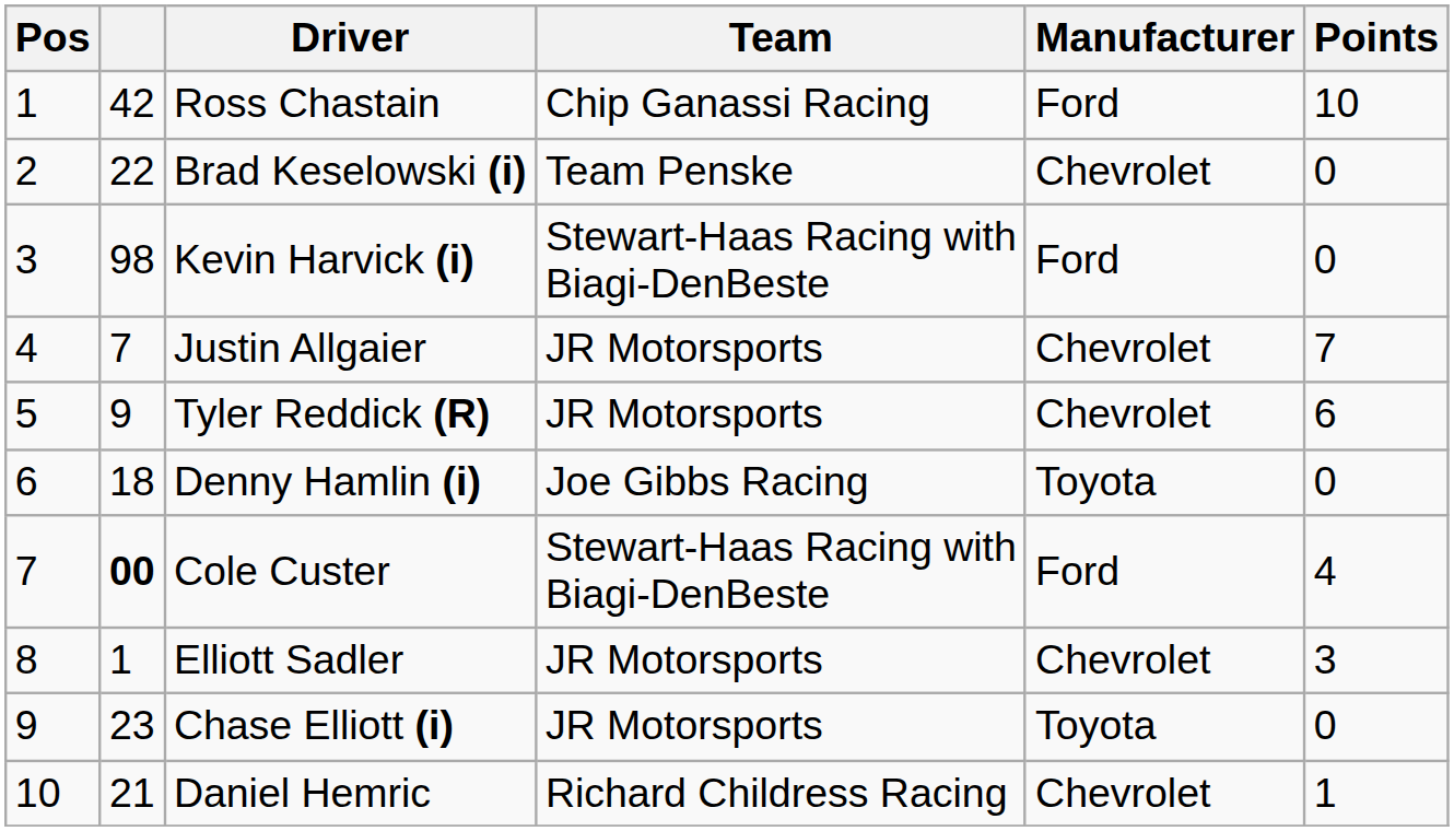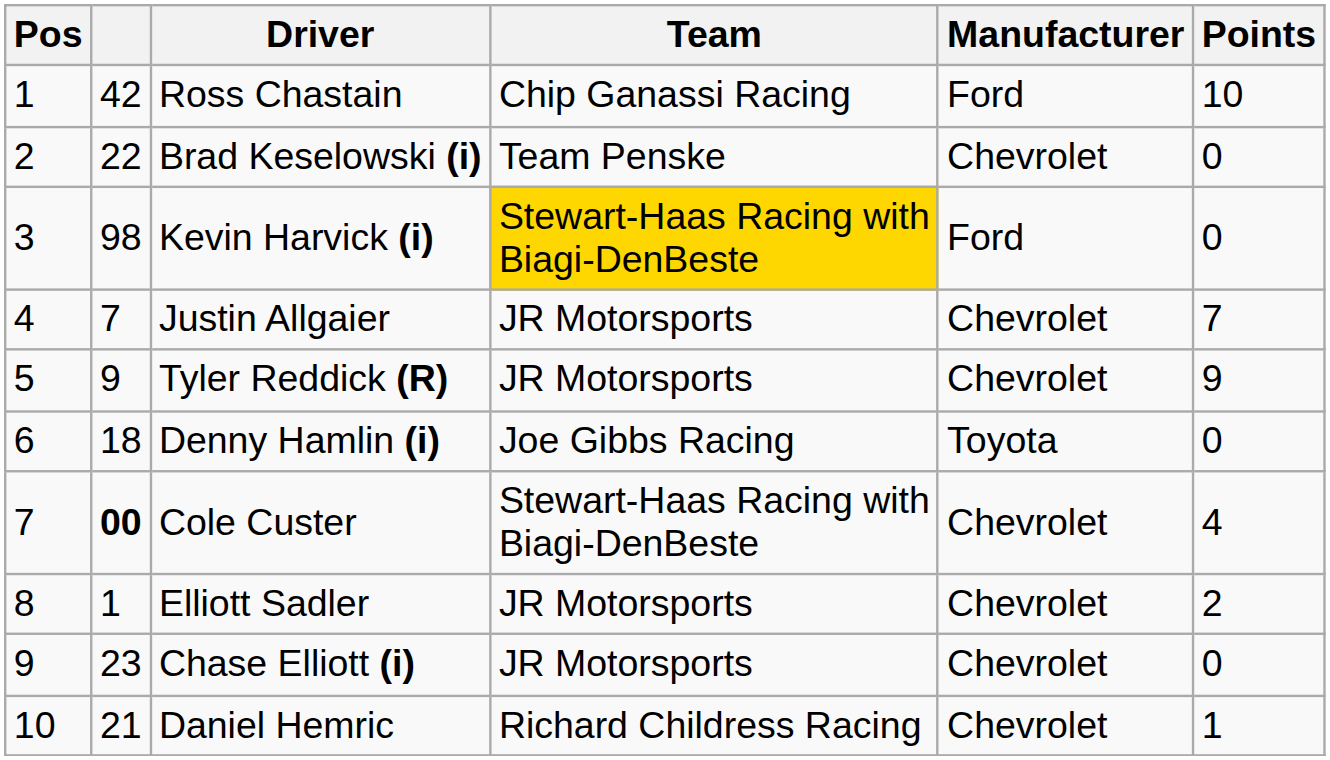Kevin Harvick (i) | Team: no background -> gold background
Tyler Reddick (R) | Points: 6 -> 9
Cole Custer | Manufacturer: Ford -> Chevrolet
Elliott Sadler | Points: 3 -> 2
Chase Elliott (i) | Manufacturer: Toyota -> Chevrolet
